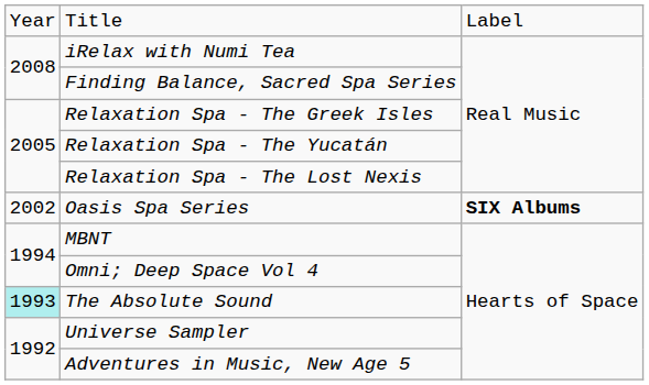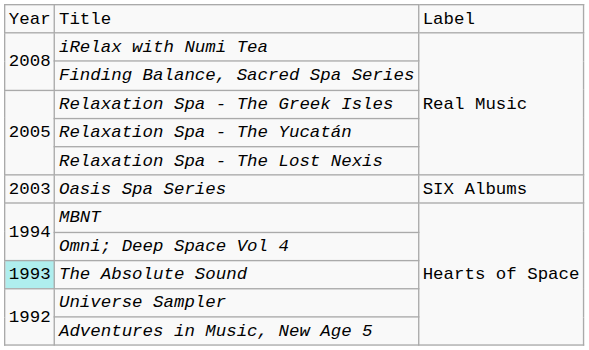Oasis Spa Series | column 1: 2002 -> 2003
Oasis Spa Series | column 3: bold -> normal
